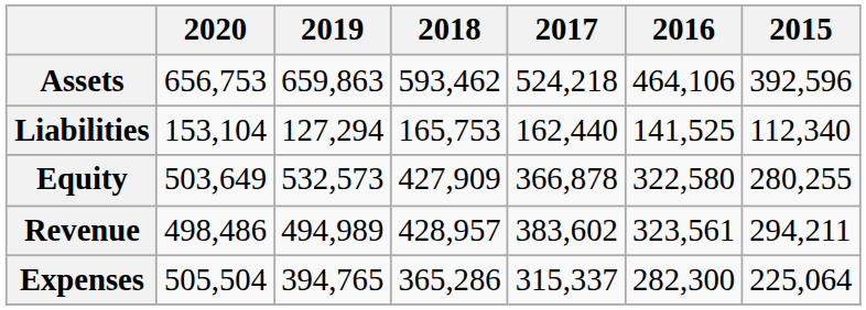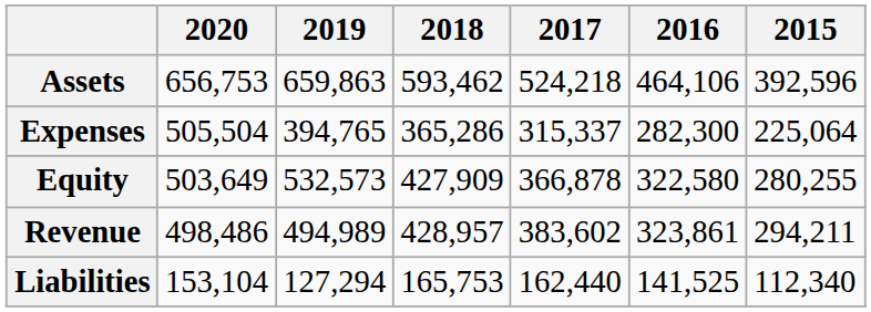rows swapped: Liabilities <-> Expenses
Revenue | 2016: 323,561 -> 323,861
